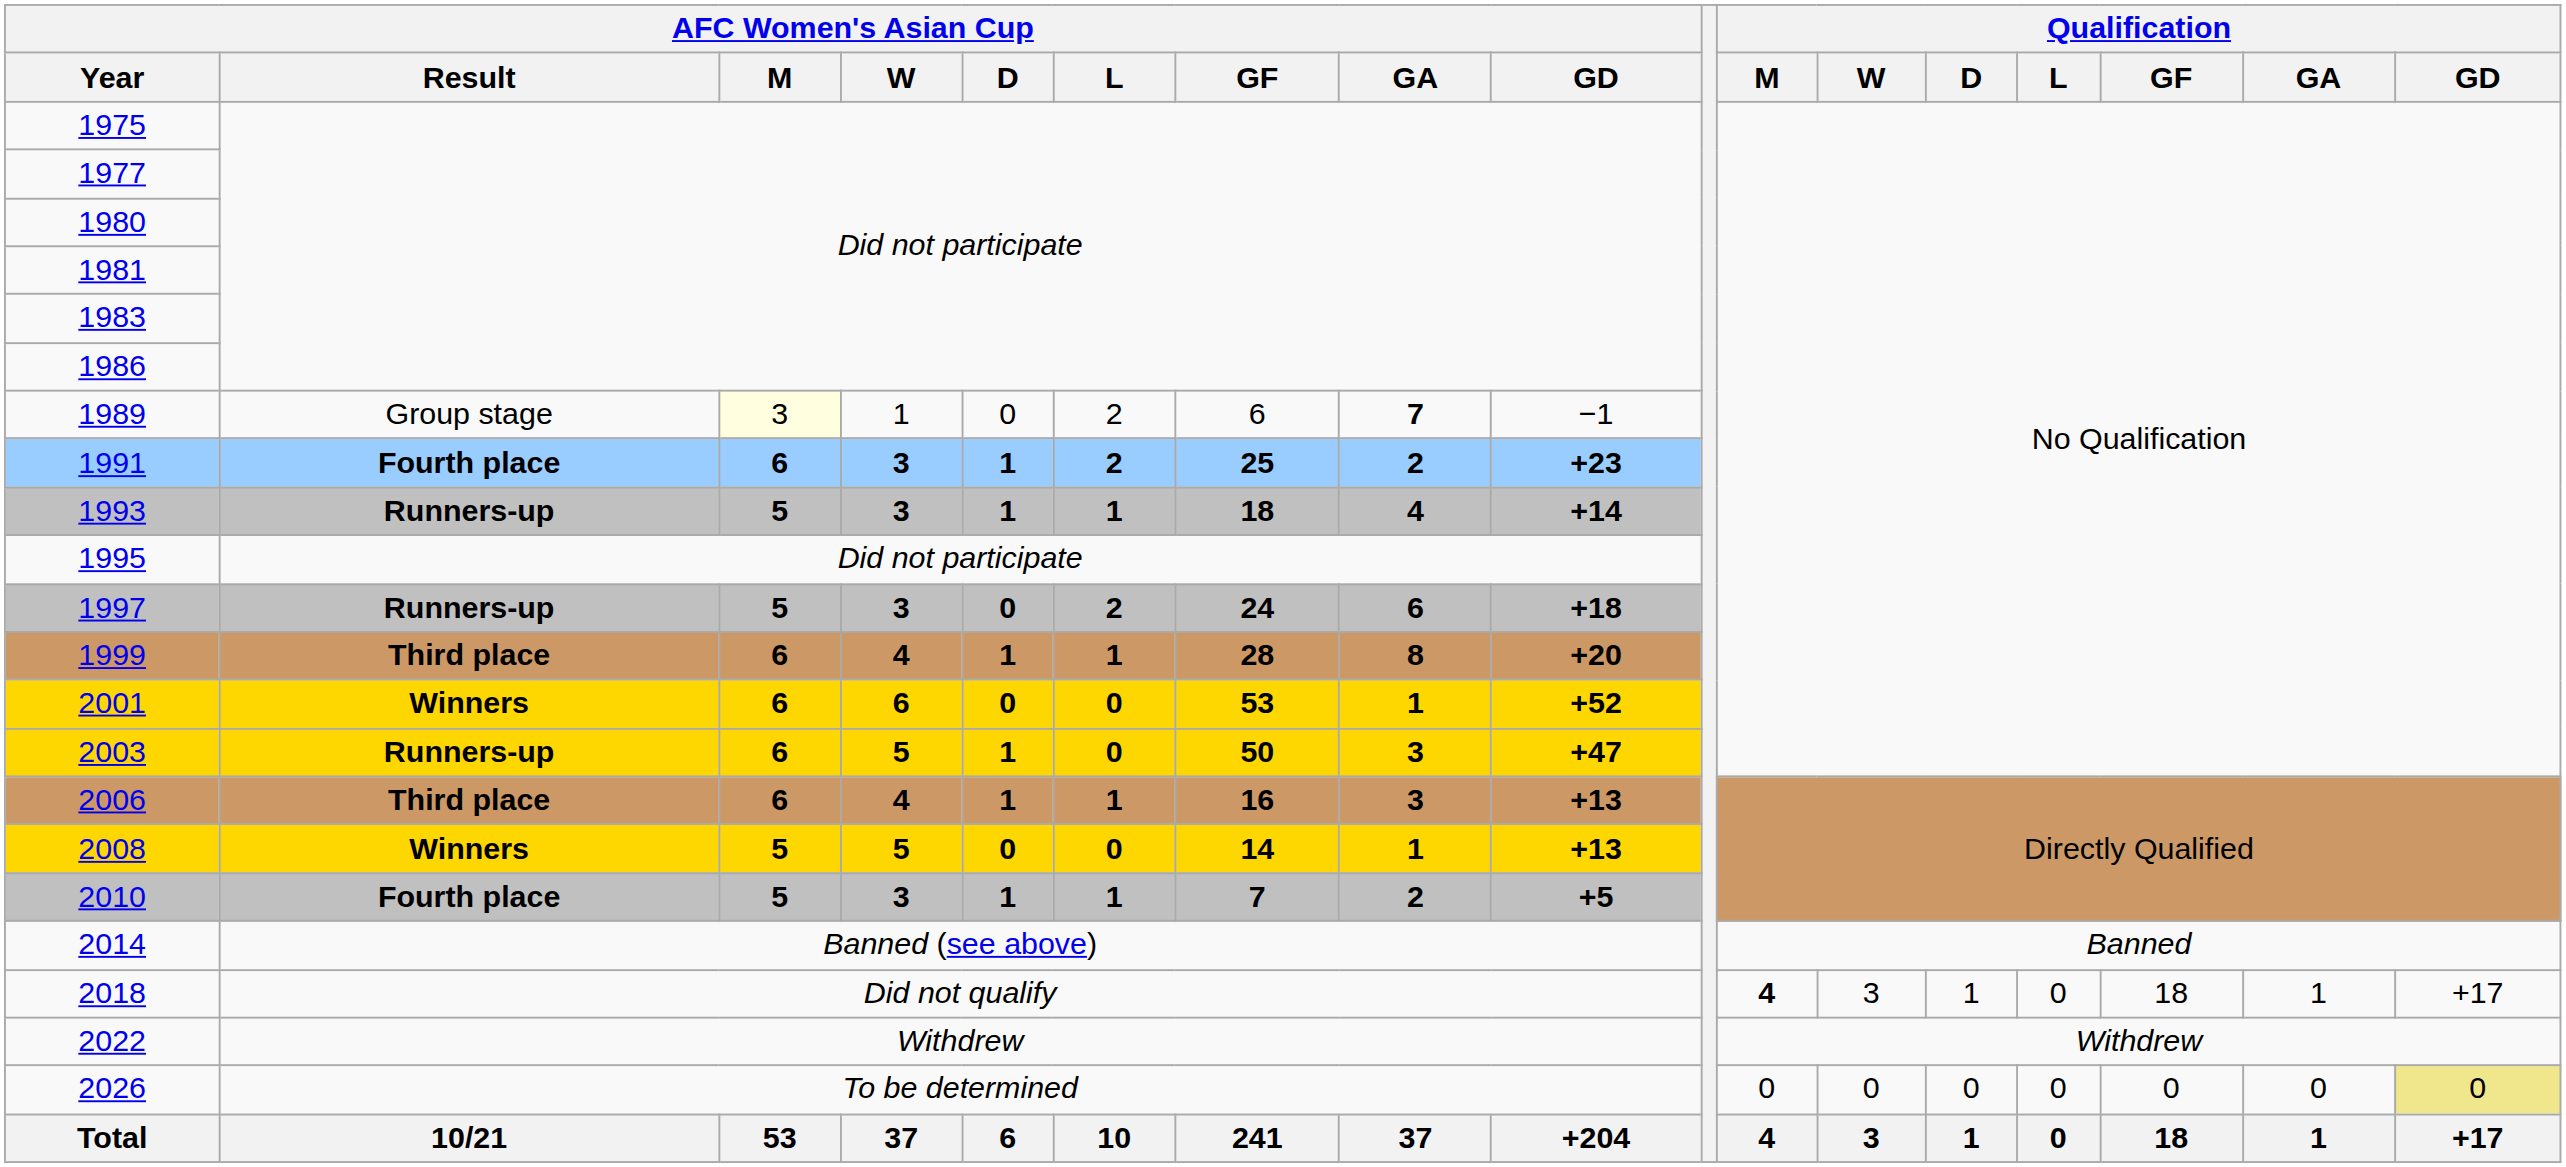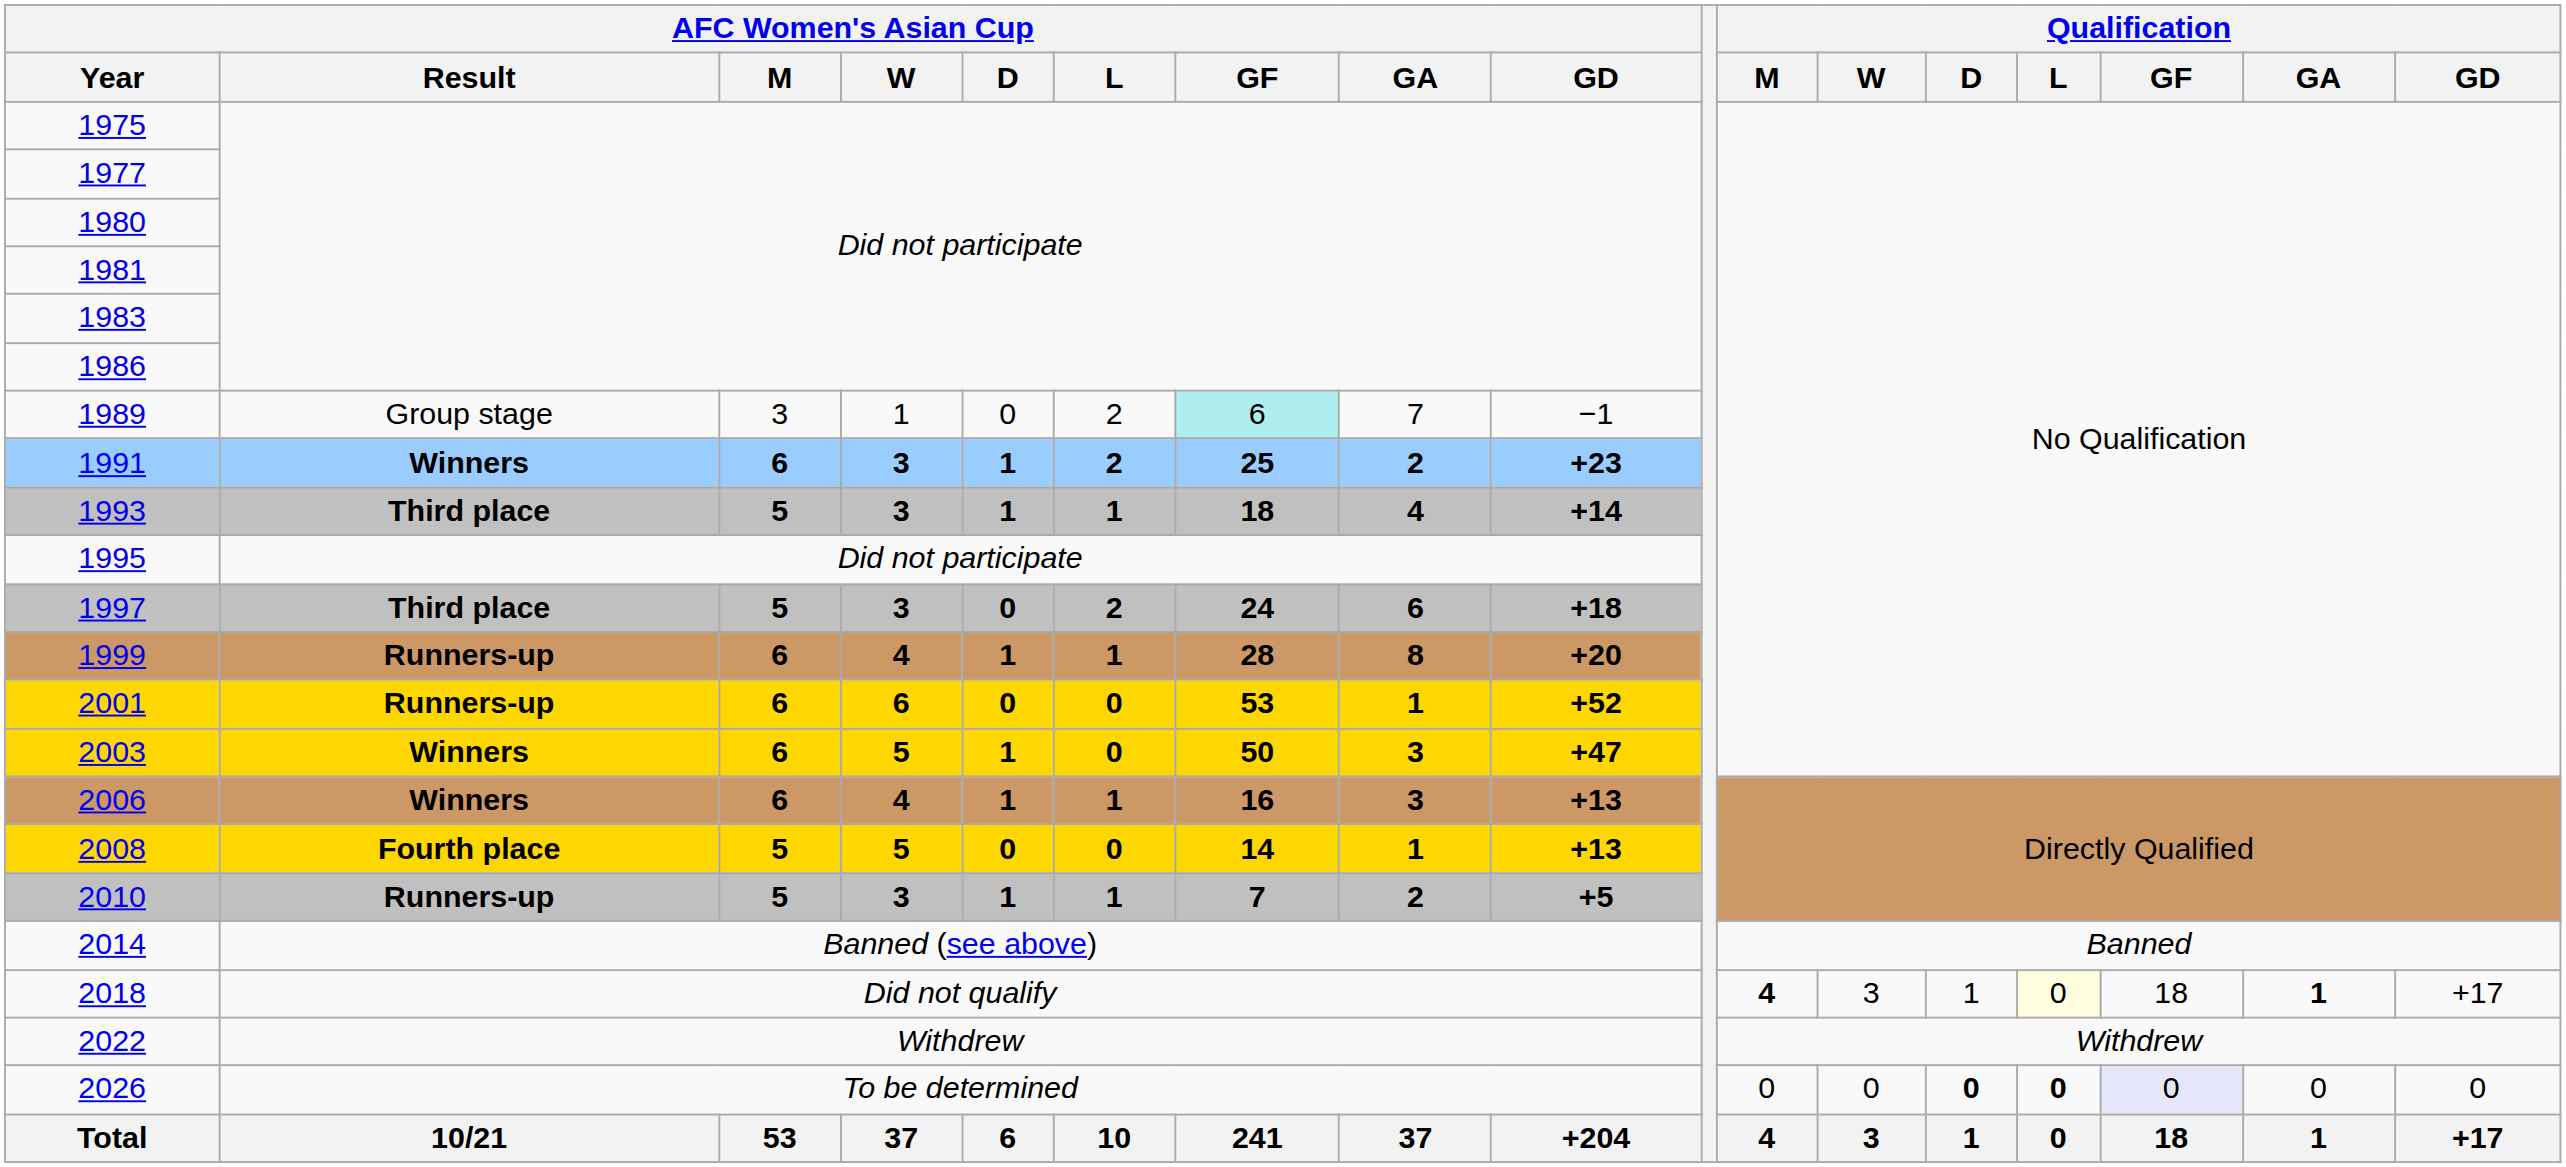1989 | AFC Women's Asian Cup / M: lightyellow background -> no background
1989 | AFC Women's Asian Cup / GF: no background -> paleturquoise background
1989 | AFC Women's Asian Cup / GA: bold -> normal
1991 | AFC Women's Asian Cup / Result: Fourth place -> Winners
1993 | AFC Women's Asian Cup / Result: Runners-up -> Third place
1997 | AFC Women's Asian Cup / Result: Runners-up -> Third place
1999 | AFC Women's Asian Cup / Result: Third place -> Runners-up
2001 | AFC Women's Asian Cup / Result: Winners -> Runners-up
2003 | AFC Women's Asian Cup / Result: Runners-up -> Winners
2006 | AFC Women's Asian Cup / Result: Third place -> Winners
2008 | AFC Women's Asian Cup / Result: Winners -> Fourth place
2010 | AFC Women's Asian Cup / Result: Fourth place -> Runners-up
2018 | Qualification / L: no background -> lightyellow background
2018 | Qualification / GA: normal -> bold
2026 | Qualification / D: normal -> bold
2026 | Qualification / L: normal -> bold
2026 | Qualification / GF: no background -> lavender background
2026 | Qualification / GD: khaki background -> no background
